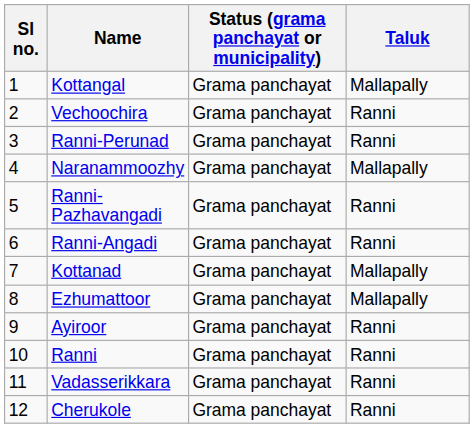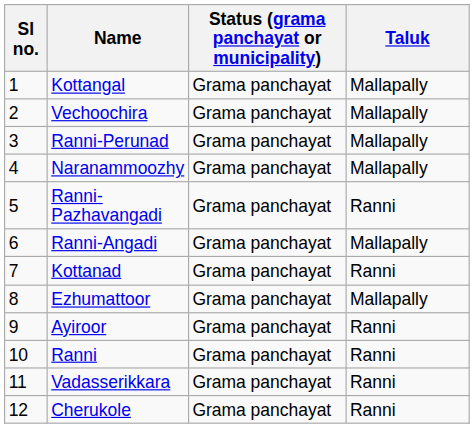Vechoochira | Taluk: Ranni -> Mallapally
Ranni-Perunad | Taluk: Ranni -> Mallapally
Ranni-Angadi | Taluk: Ranni -> Mallapally
Kottanad | Taluk: Mallapally -> Ranni
